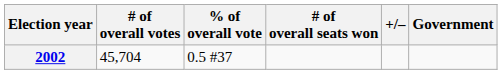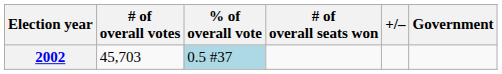2002 | # of overall votes: 45,704 -> 45,703
2002 | % of overall vote: no background -> lightblue background
